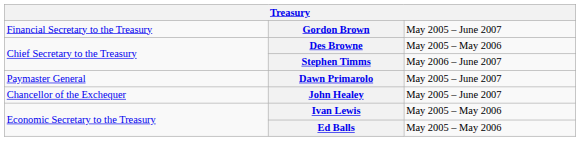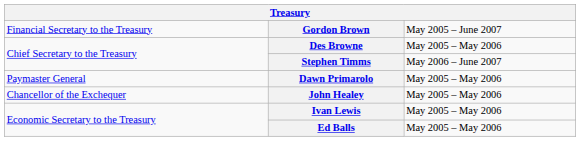Dawn Primarolo | column 3: May 2005 – June 2007 -> May 2005 – May 2006
John Healey | column 3: May 2005 – June 2007 -> May 2005 – May 2006
